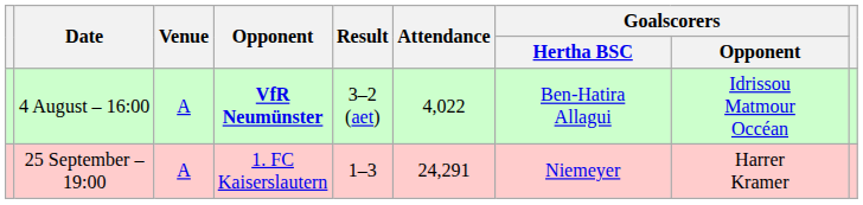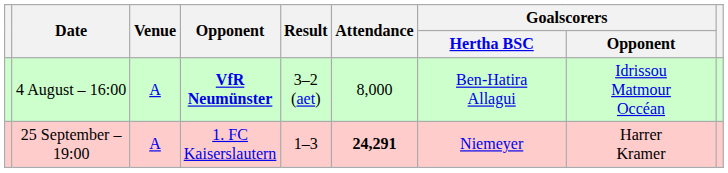4 August – 16:00 | Attendance: 4,022 -> 8,000
25 September – 19:00 | Attendance: normal -> bold
